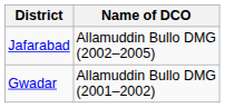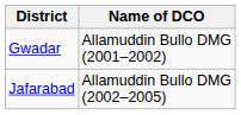rows swapped: Gwadar <-> Jafarabad
